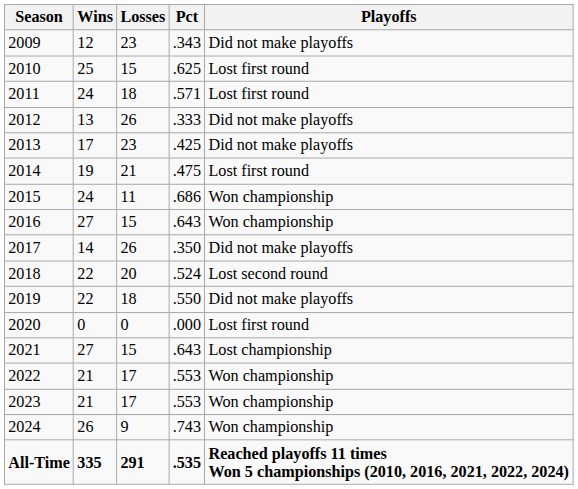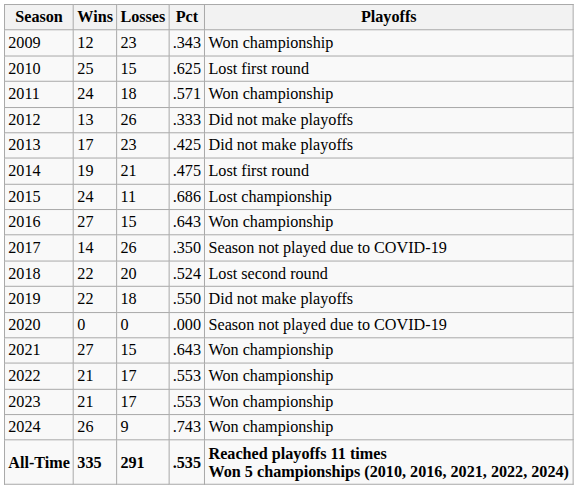2009 | Playoffs: Did not make playoffs -> Won championship
2011 | Playoffs: Lost first round -> Won championship
2015 | Playoffs: Won championship -> Lost championship
2017 | Playoffs: Did not make playoffs -> Season not played due to COVID-19
2020 | Playoffs: Lost first round -> Season not played due to COVID-19
2021 | Playoffs: Lost championship -> Won championship
